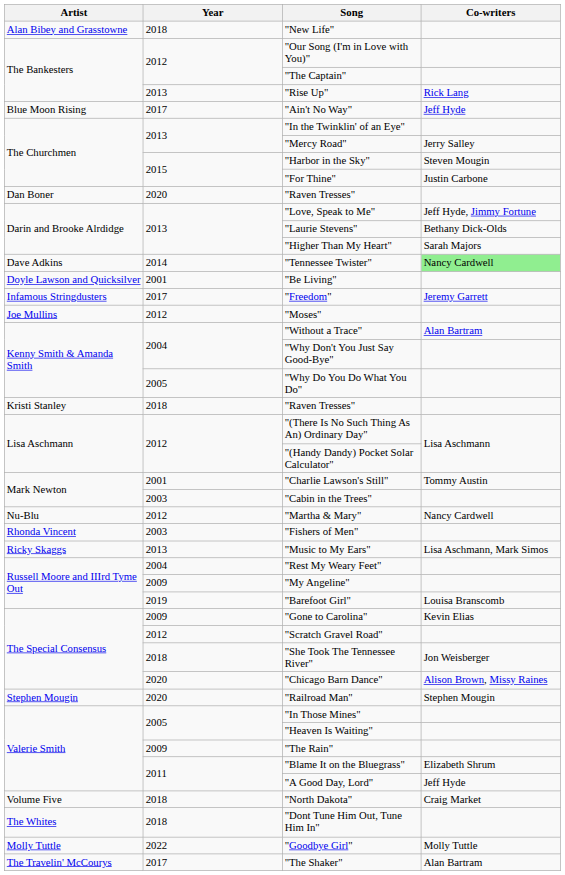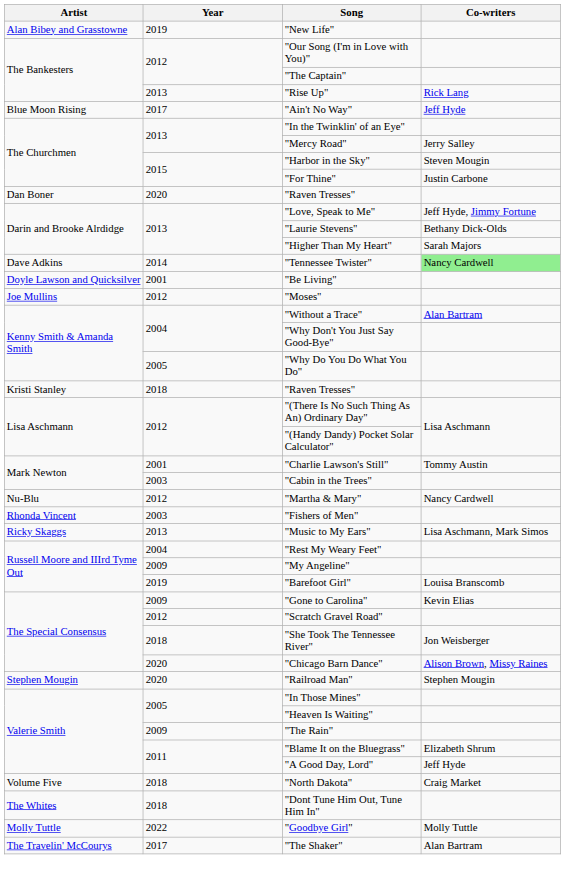"New Life" | Year: 2018 -> 2019
- row: Infamous Stringdusters | 2017 | "Freedom" | Jeremy Garrett
